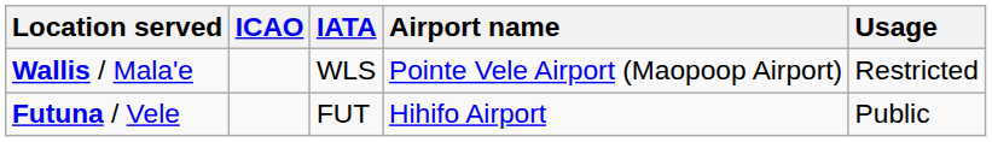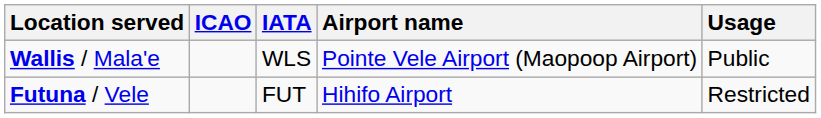Wallis / Mala'e | Usage: Restricted -> Public
Futuna / Vele | Usage: Public -> Restricted
